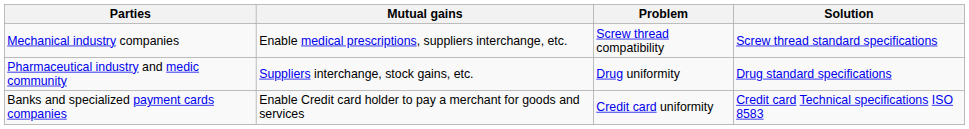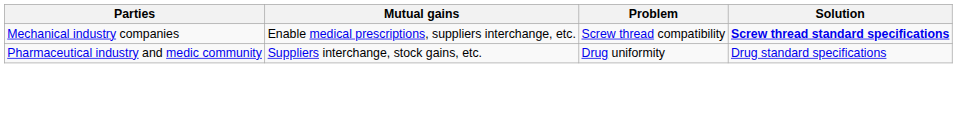Mechanical industry companies | Solution: normal -> bold
- row: Banks and specialized payment cards companies | Enable Credit card holder to pay a merchant for goods and services | Credit card uniformity | Credit card Technical specifications ISO 8583
